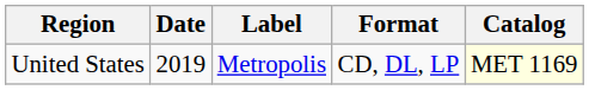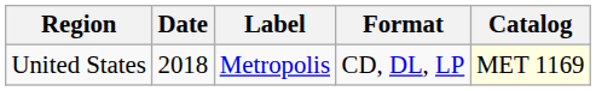United States | Date: 2019 -> 2018
